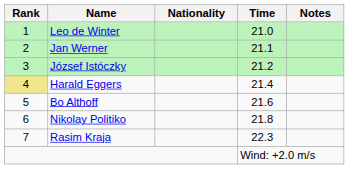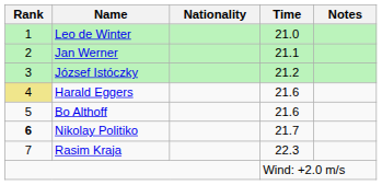Harald Eggers | Time: 21.4 -> 21.6
Nikolay Politiko | Rank: normal -> bold
Nikolay Politiko | Time: 21.8 -> 21.7
